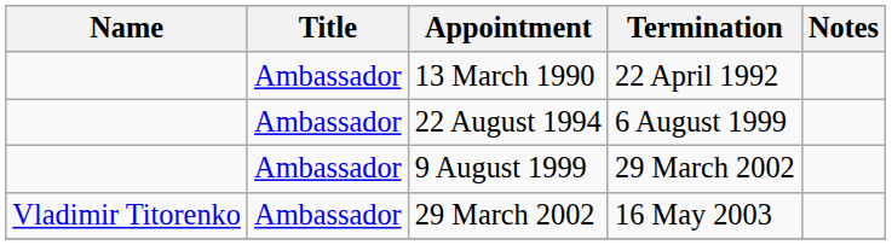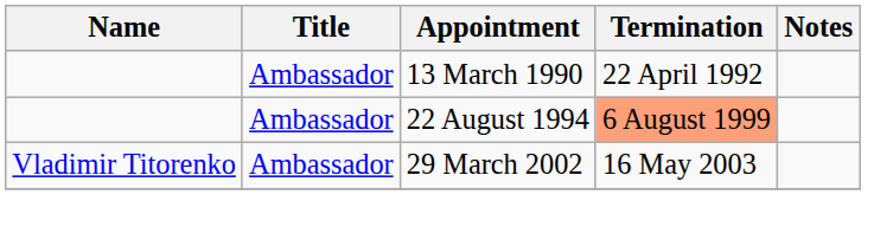22 August 1994 | Termination: no background -> lightsalmon background
- row: Ambassador | 9 August 1999 | 29 March 2002
